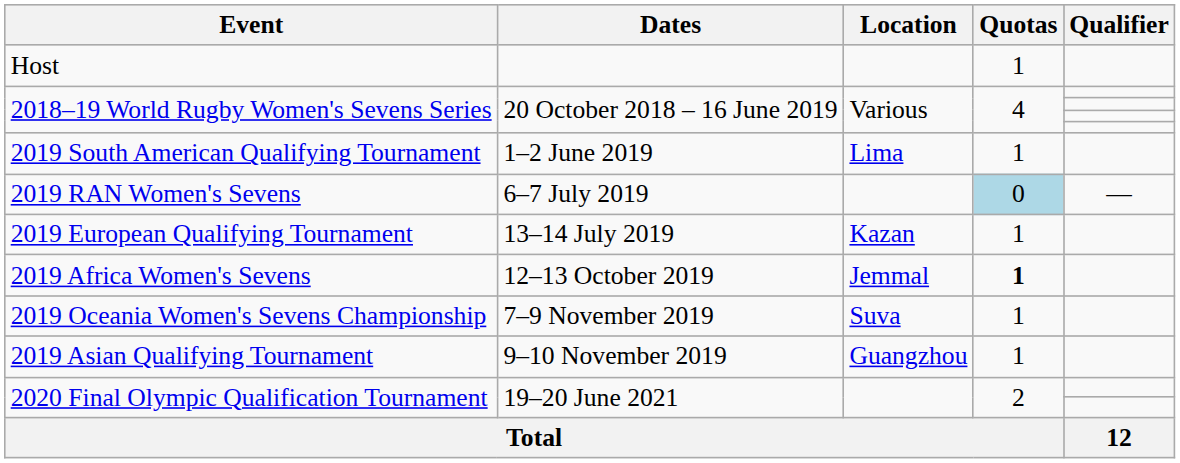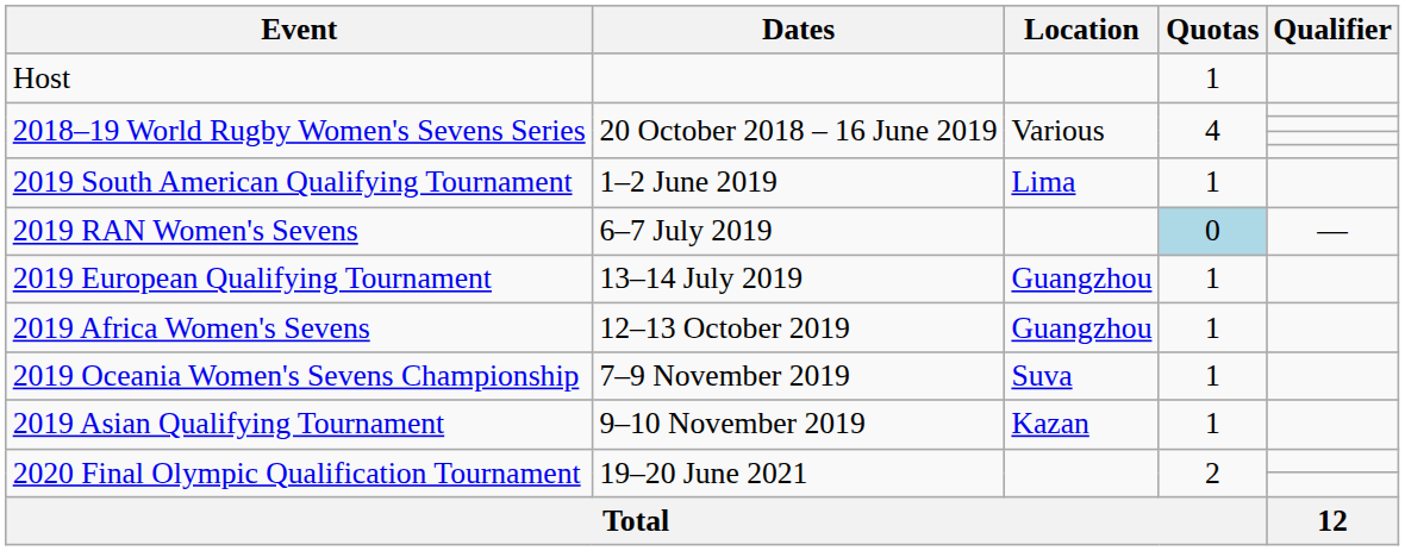2019 European Qualifying Tournament | Location: Kazan -> Guangzhou
2019 Africa Women's Sevens | Location: Jemmal -> Guangzhou
2019 Africa Women's Sevens | Quotas: bold -> normal
2019 Asian Qualifying Tournament | Location: Guangzhou -> Kazan
